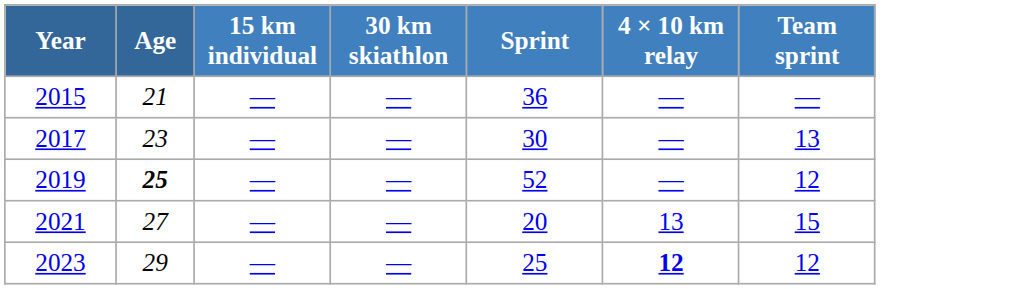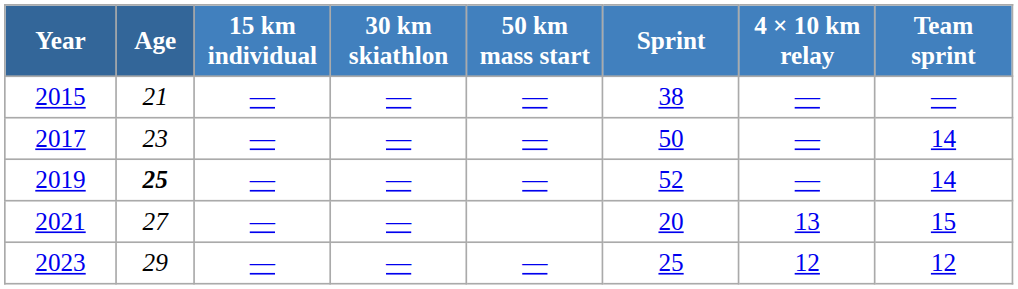+ column: 50 km mass start | — | — | — | —
2015 | Sprint: 36 -> 38
2017 | Sprint: 30 -> 50
2017 | Team sprint: 13 -> 14
2019 | Team sprint: 12 -> 14
2023 | 4 × 10 km relay: bold -> normal
